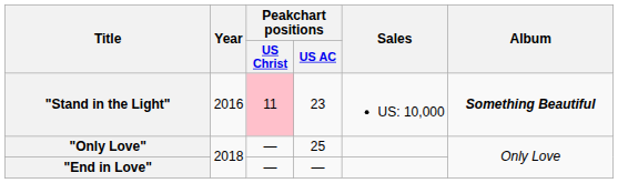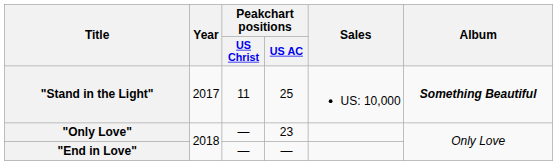"Stand in the Light" | Year: 2016 -> 2017
"Stand in the Light" | Peakchart positions / US Christ: pink background -> no background
"Stand in the Light" | Peakchart positions / US AC: 23 -> 25
"Only Love" | Peakchart positions / US AC: 25 -> 23
